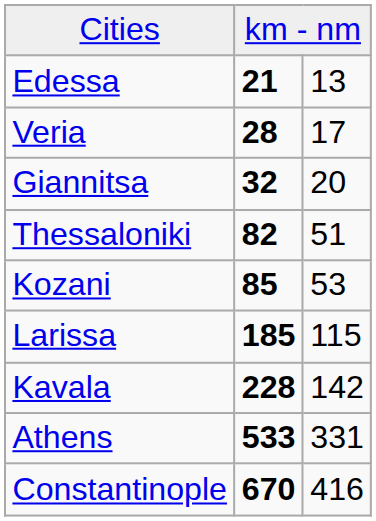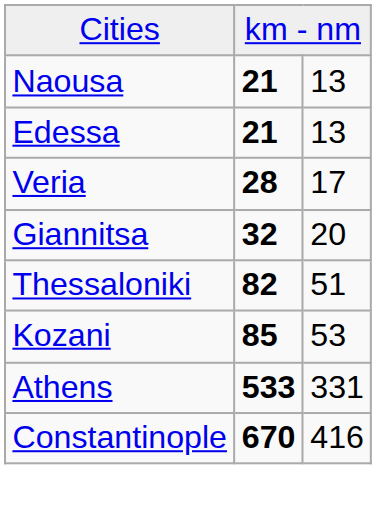+ row: Naousa | 21 | 13
- row: Larissa | 185 | 115
- row: Kavala | 228 | 142
